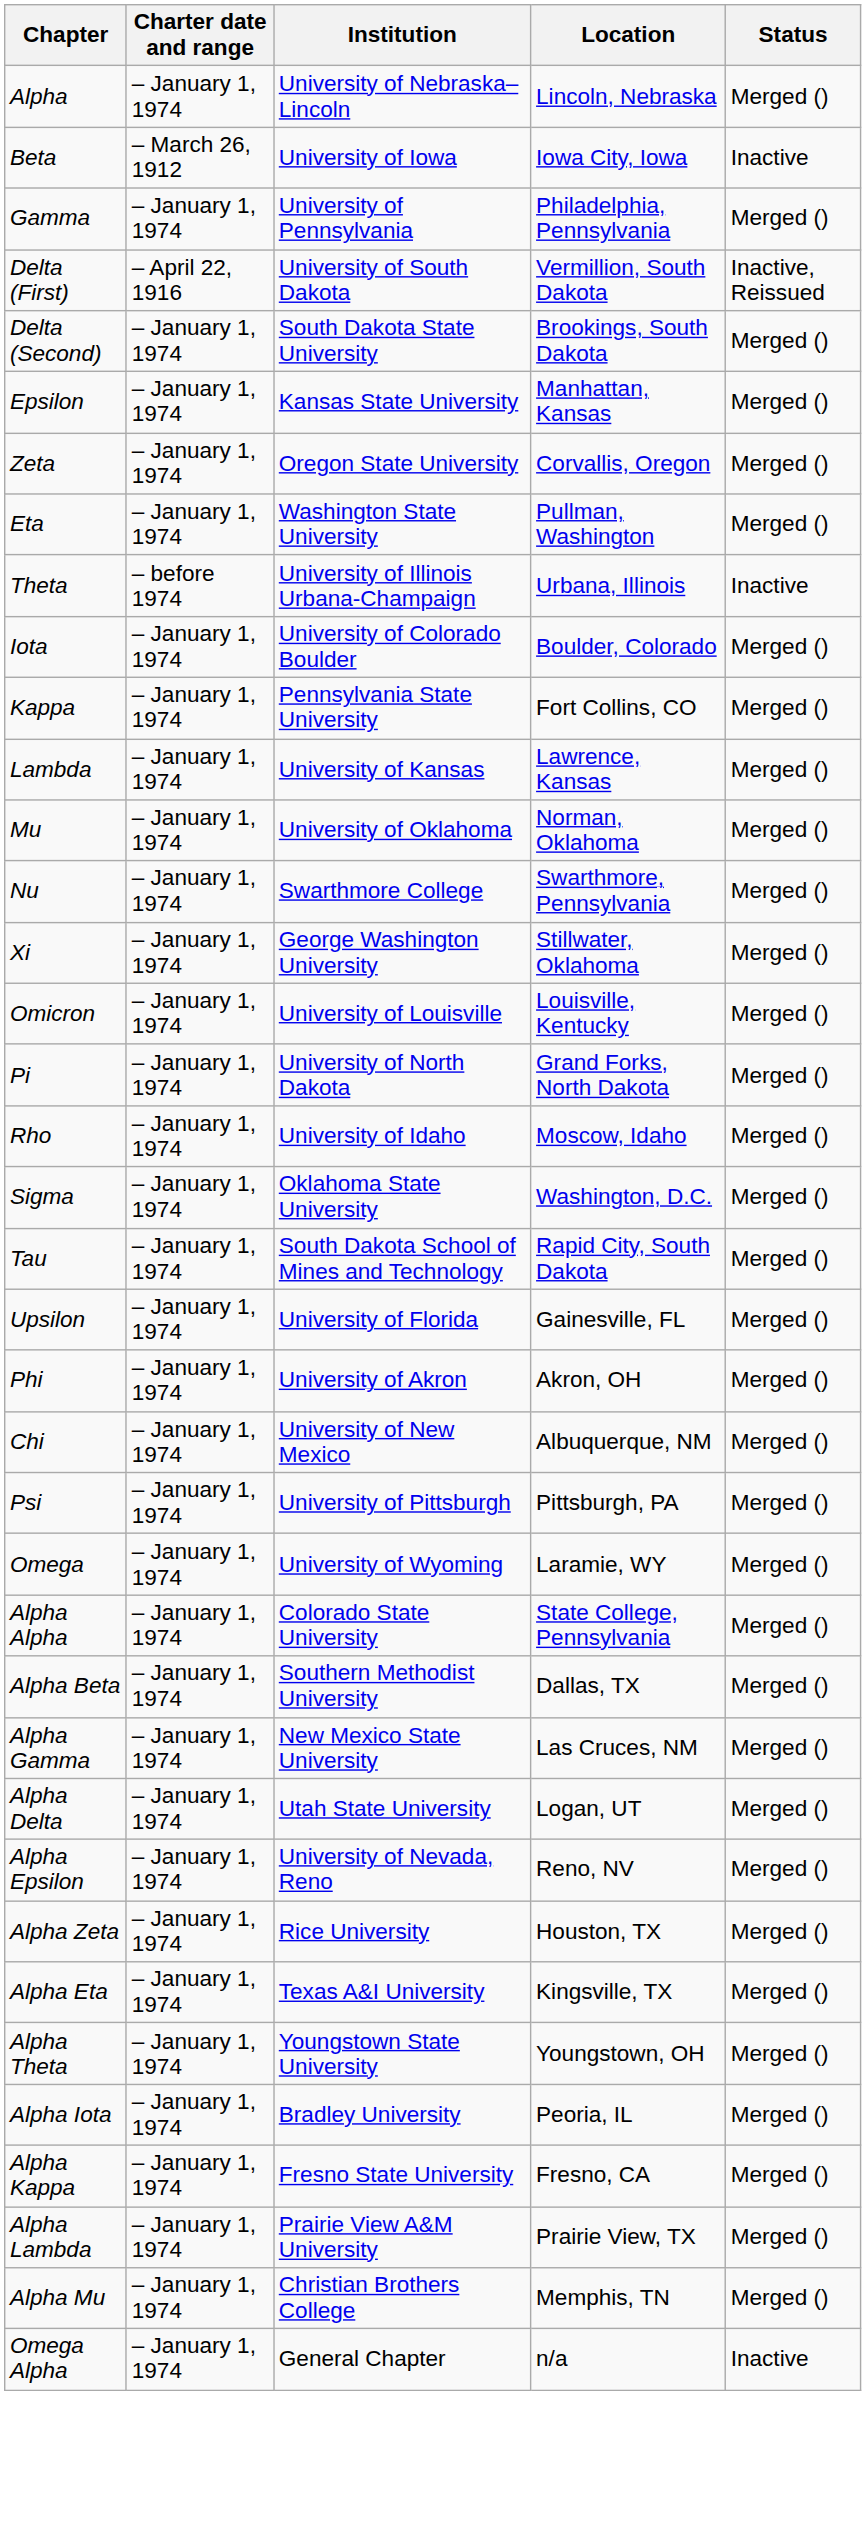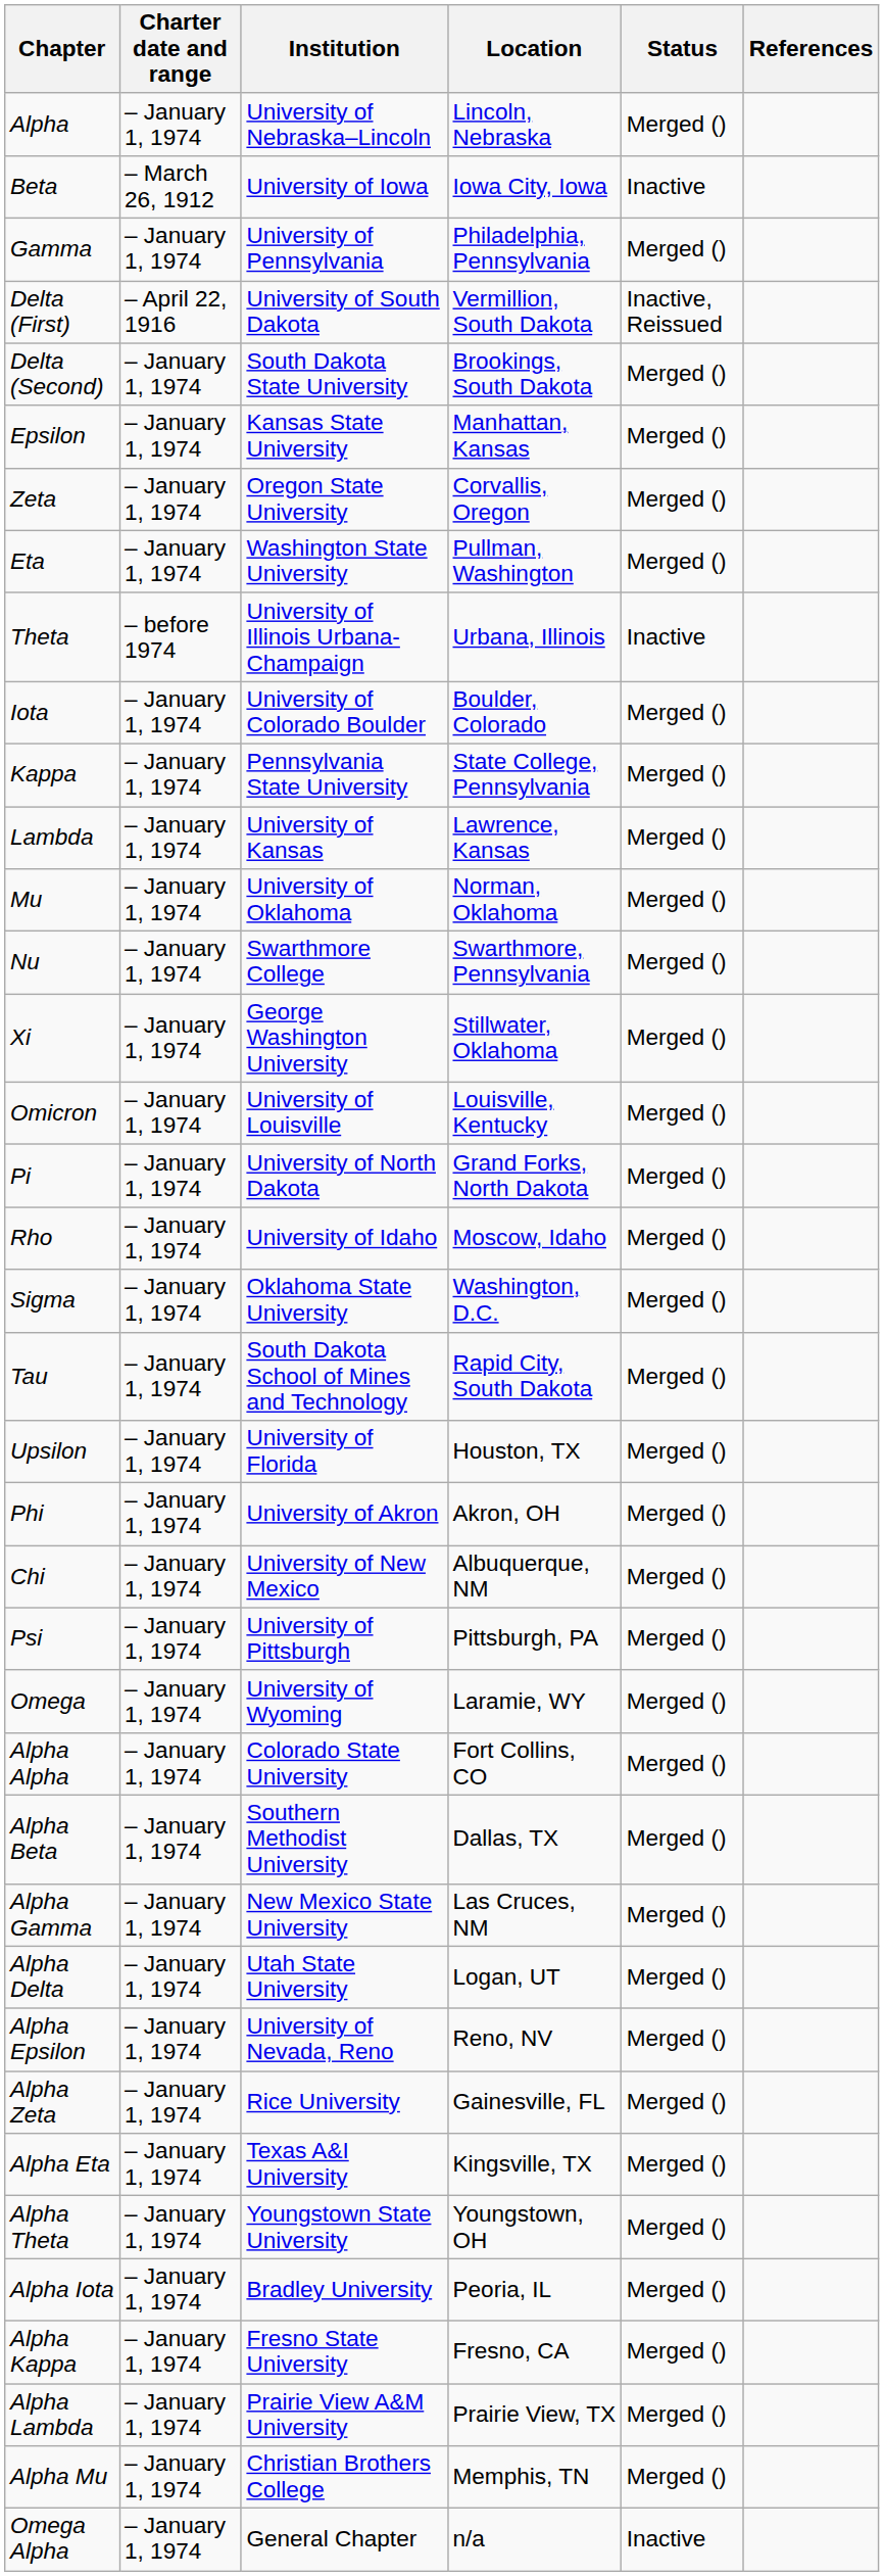+ column: References
Kappa | Location: Fort Collins, CO -> State College, Pennsylvania
Upsilon | Location: Gainesville, FL -> Houston, TX
Alpha Alpha | Location: State College, Pennsylvania -> Fort Collins, CO
Alpha Zeta | Location: Houston, TX -> Gainesville, FL
